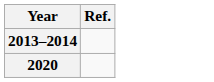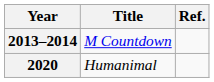+ column: Title | M Countdown | Humanimal
